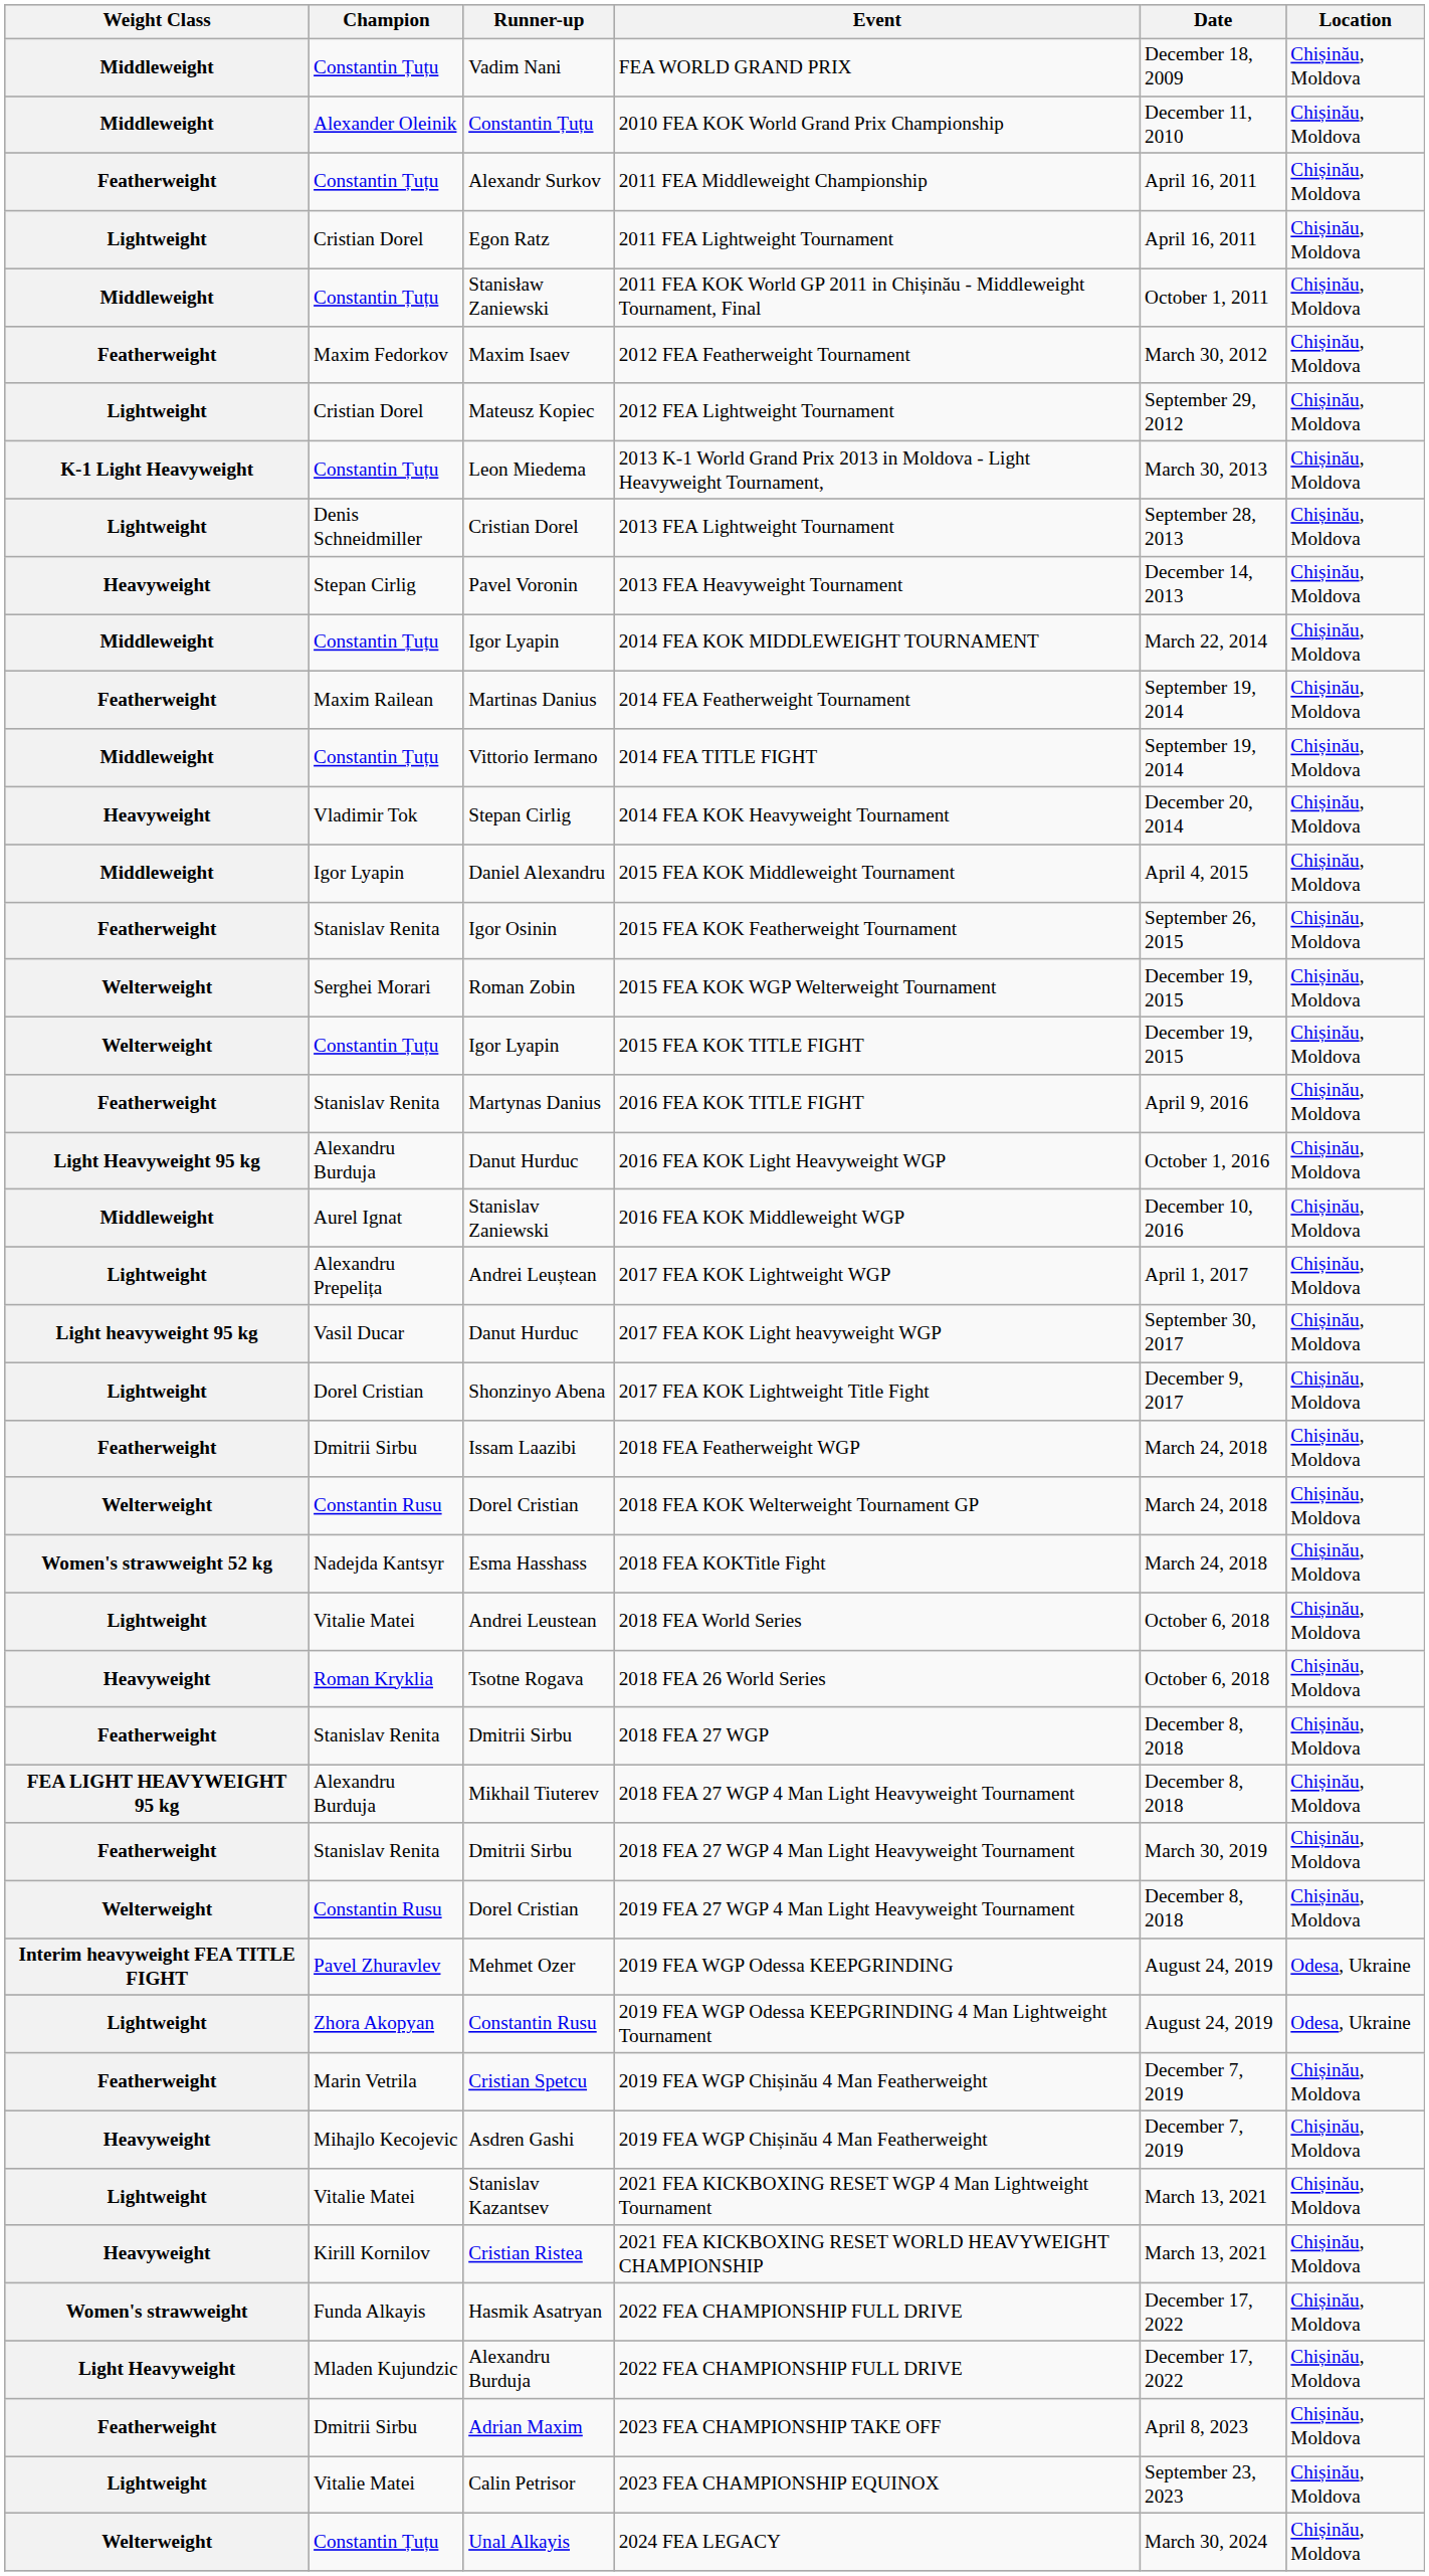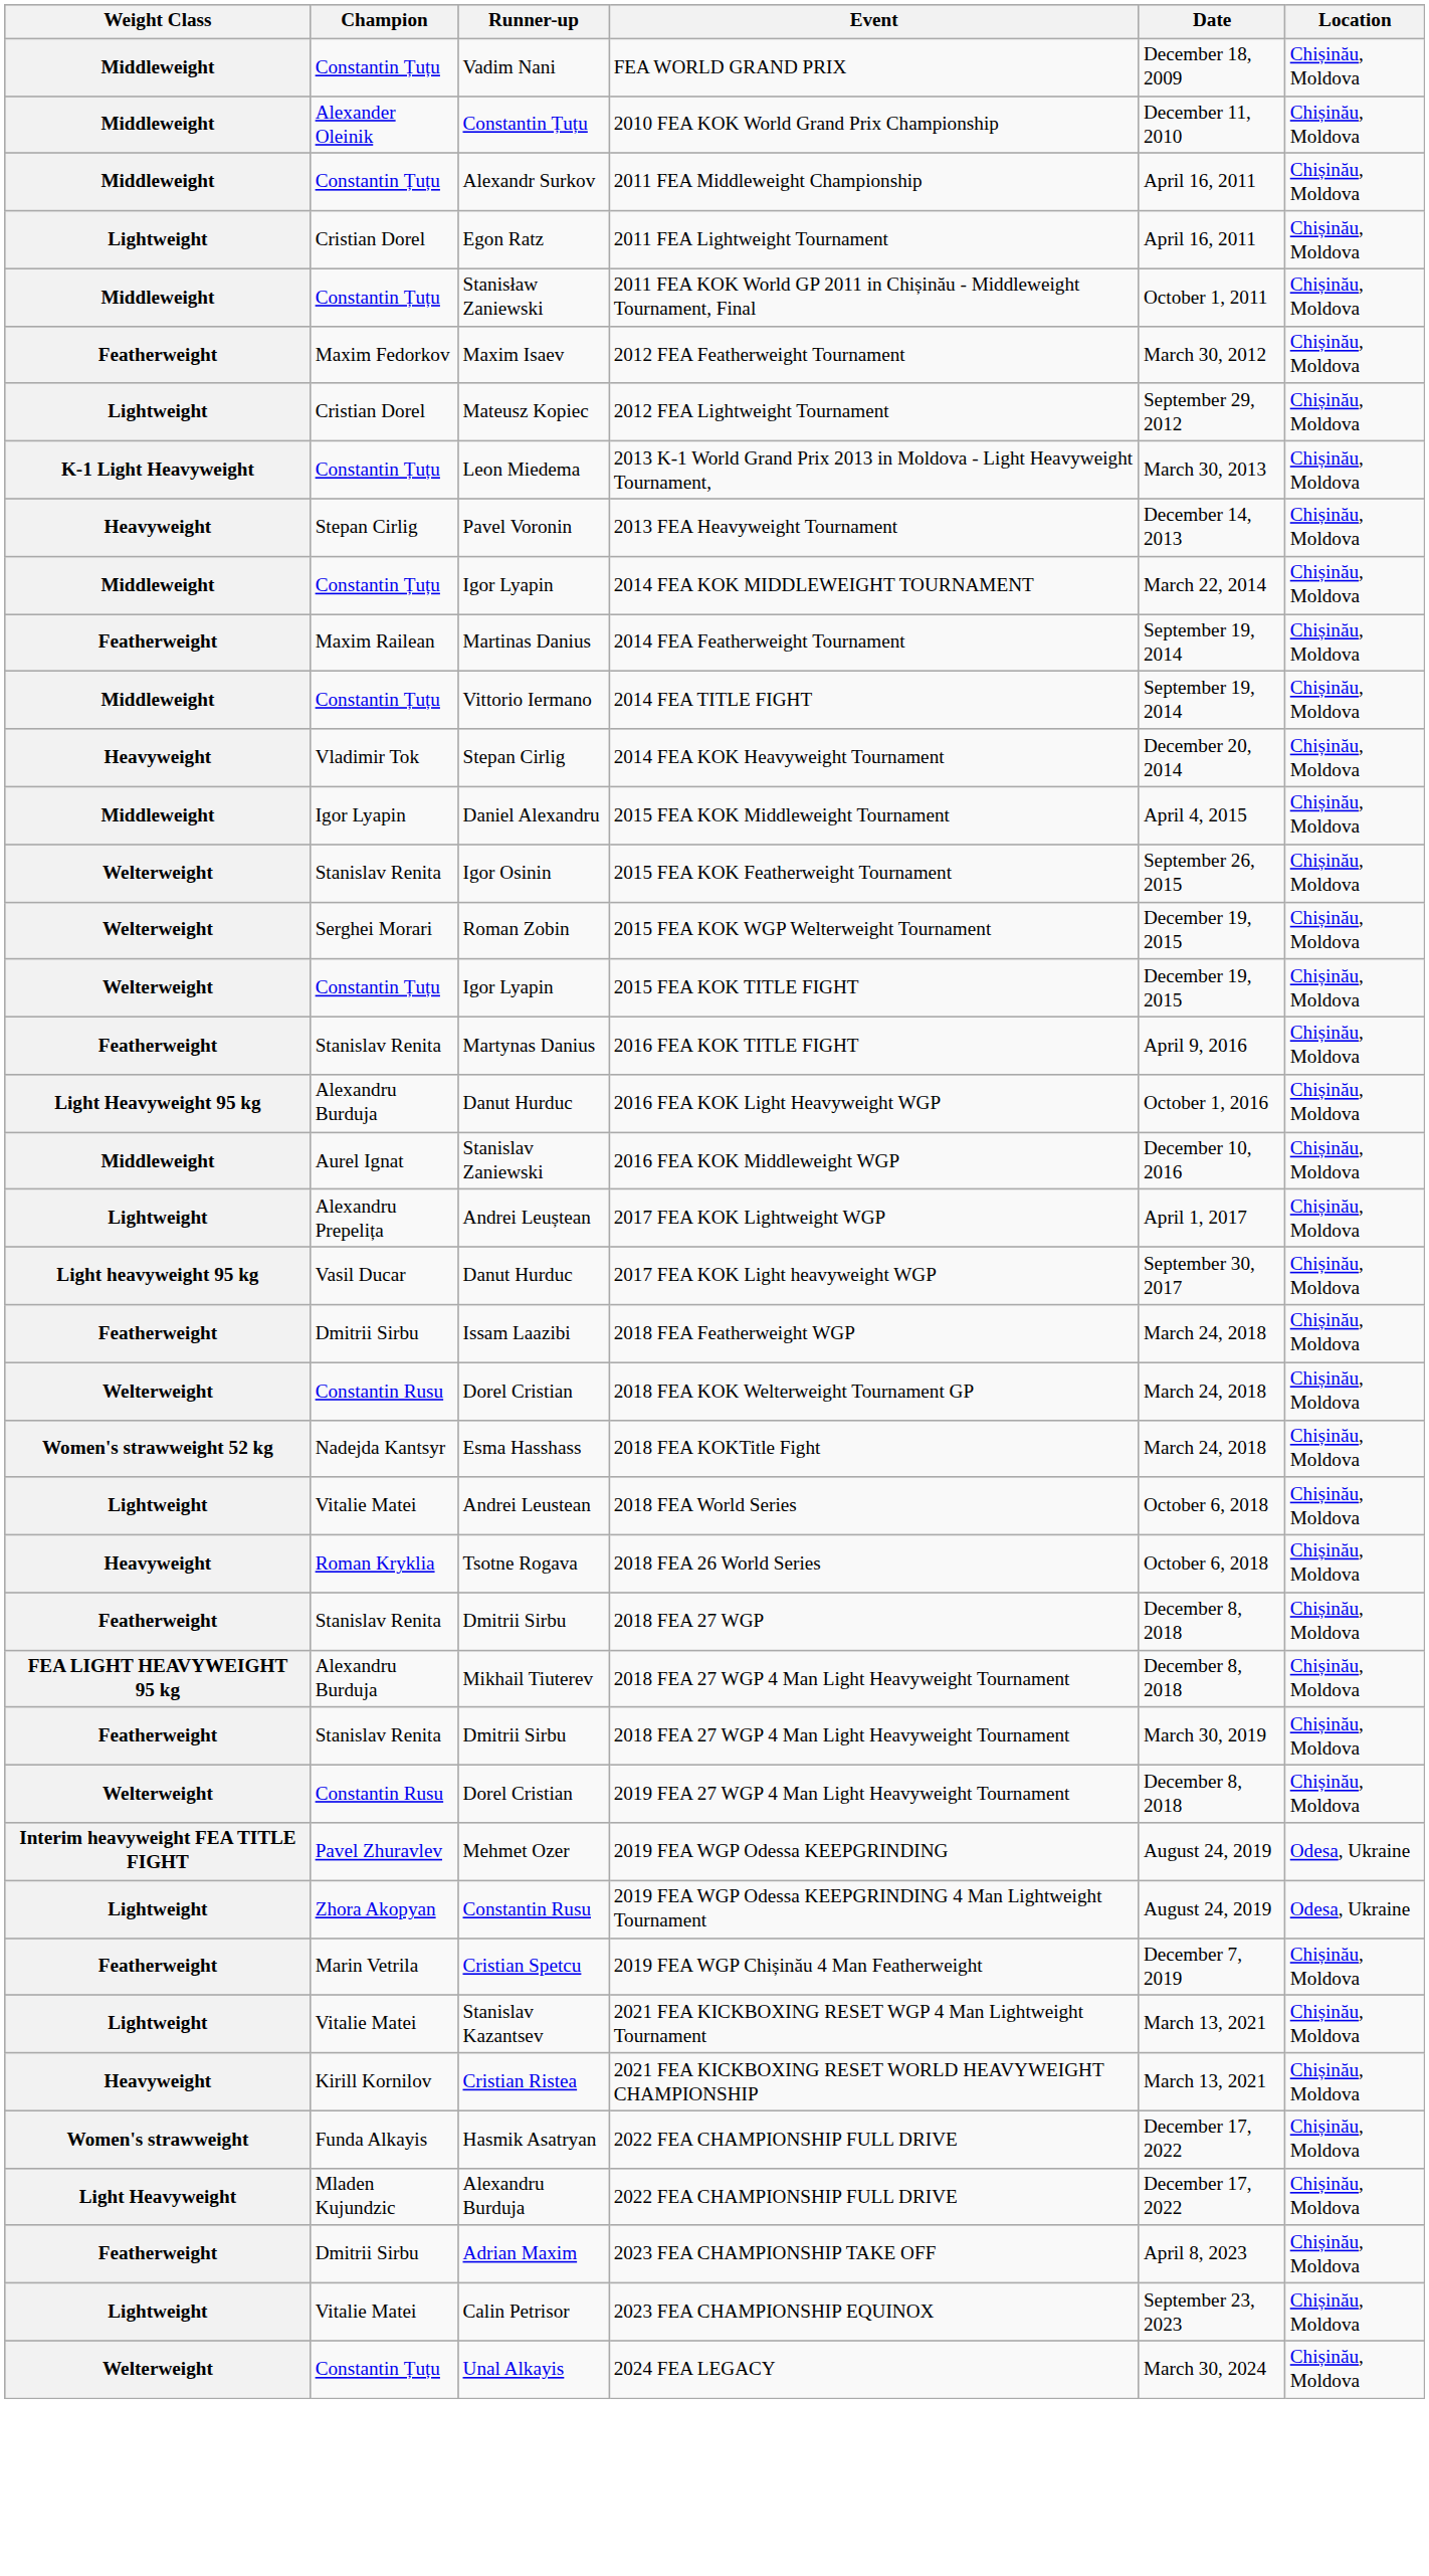2011 FEA Middleweight Championship | Weight Class: Featherweight -> Middleweight
- row: Lightweight | Denis Schneidmiller | Cristian Dorel | 2013 FEA Lightweight Tournament | September 28, 2013 | Chișinău, Moldova
2015 FEA KOK Featherweight Tournament | Weight Class: Featherweight -> Welterweight
- row: Lightweight | Dorel Cristian | Shonzinyo Abena | 2017 FEA KOK Lightweight Title Fight | December 9, 2017 | Chișinău, Moldova
- row: Heavyweight | Mihajlo Kecojevic | Asdren Gashi | 2019 FEA WGP Chișinău 4 Man Featherweight | December 7, 2019 | Chișinău, Moldova
